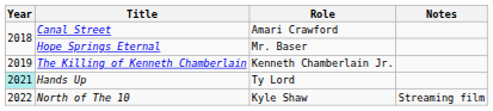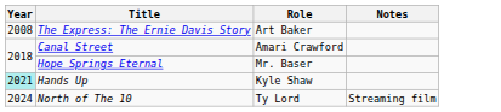+ row: 2008 | The Express: The Ernie Davis Story | Art Baker
- row: 2019 | The Killing of Kenneth Chamberlain | Kenneth Chamberlain Jr.
Hands Up | Role: Ty Lord -> Kyle Shaw
North of The 10 | Year: 2022 -> 2024
North of The 10 | Role: Kyle Shaw -> Ty Lord
